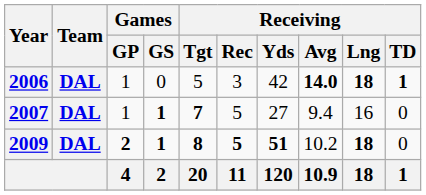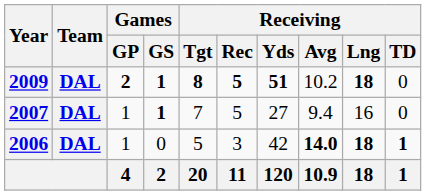rows swapped: 2006 <-> 2009
2007 | Receiving / Tgt: bold -> normal
